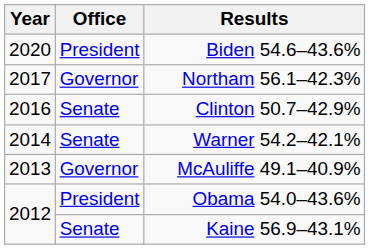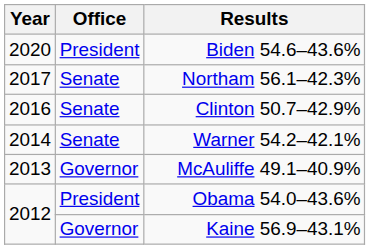Northam 56.1–42.3% | Office: Governor -> Senate
Kaine 56.9–43.1% | Office: Senate -> Governor
